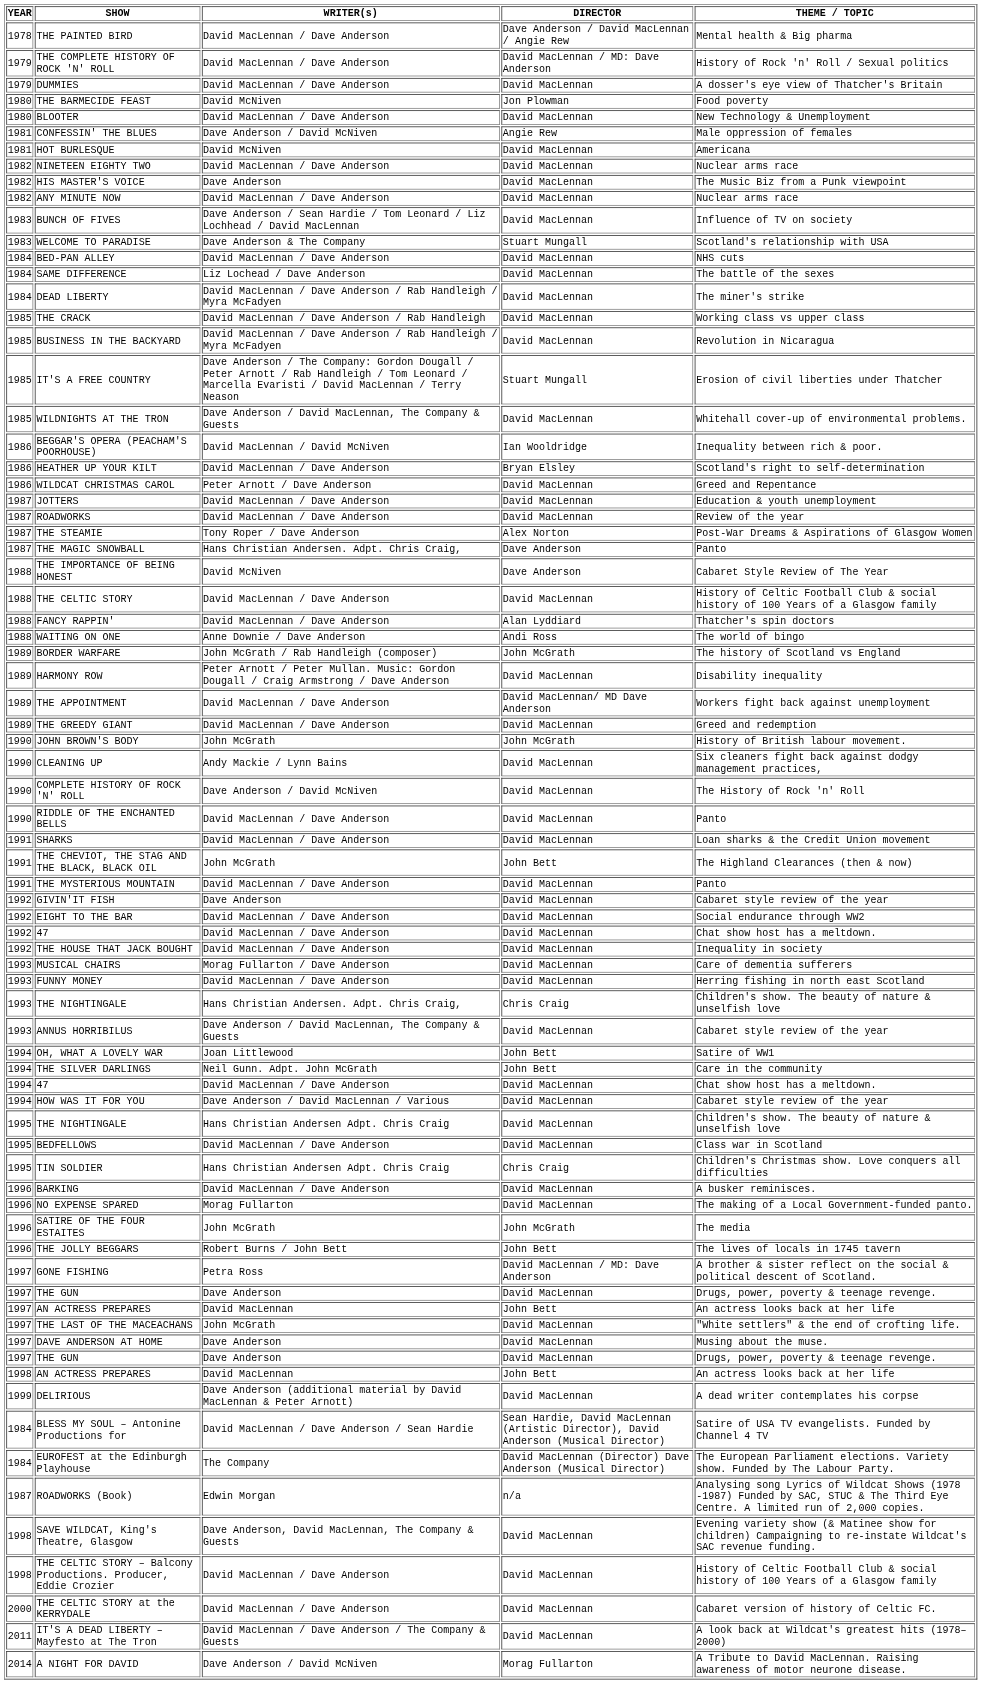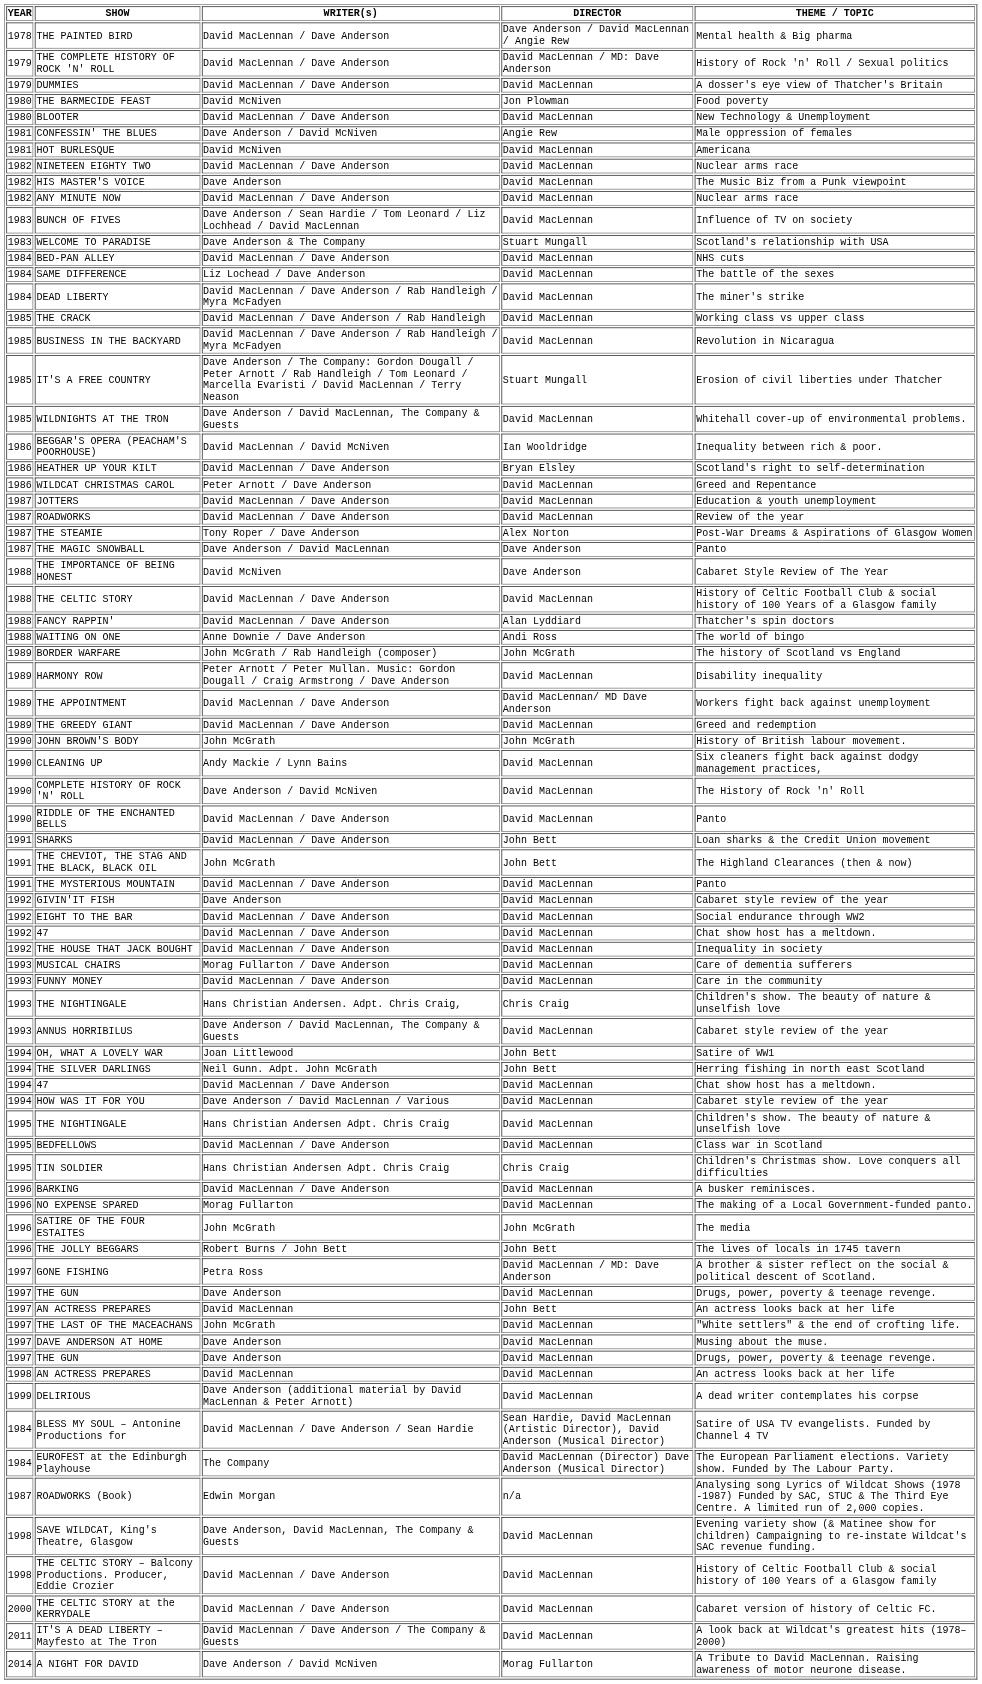THE MAGIC SNOWBALL | WRITER(s): Hans Christian Andersen. Adpt. Chris Craig, -> Dave Anderson / David MacLennan
SHARKS | DIRECTOR: David MacLennan -> John Bett
FUNNY MONEY | THEME / TOPIC: Herring fishing in north east Scotland -> Care in the community
THE SILVER DARLINGS | THEME / TOPIC: Care in the community -> Herring fishing in north east Scotland
1998 / AN ACTRESS PREPARES | DIRECTOR: John Bett -> David MacLennan
